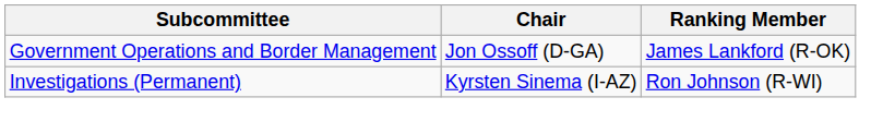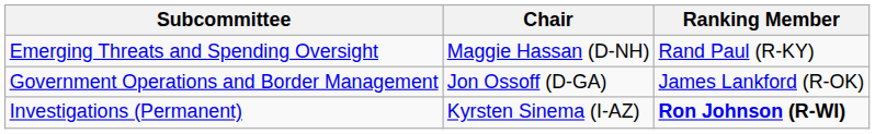+ row: Emerging Threats and Spending Oversight | Maggie Hassan (D-NH) | Rand Paul (R-KY)
Investigations (Permanent) | Ranking Member: normal -> bold
